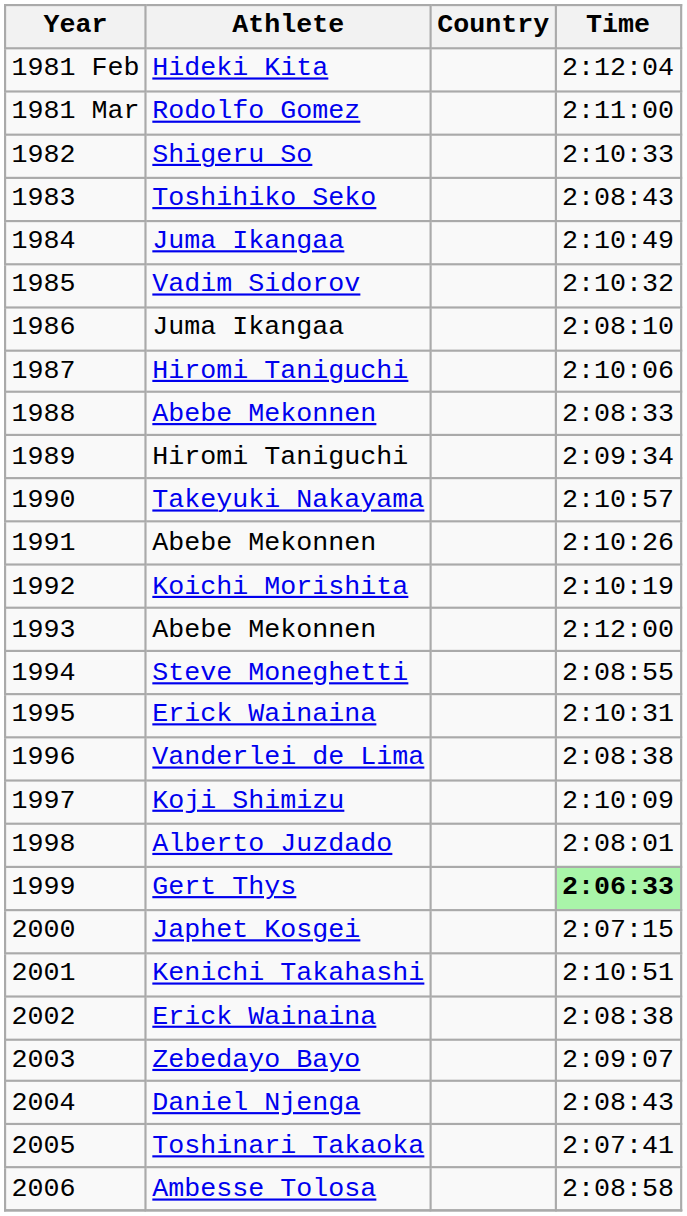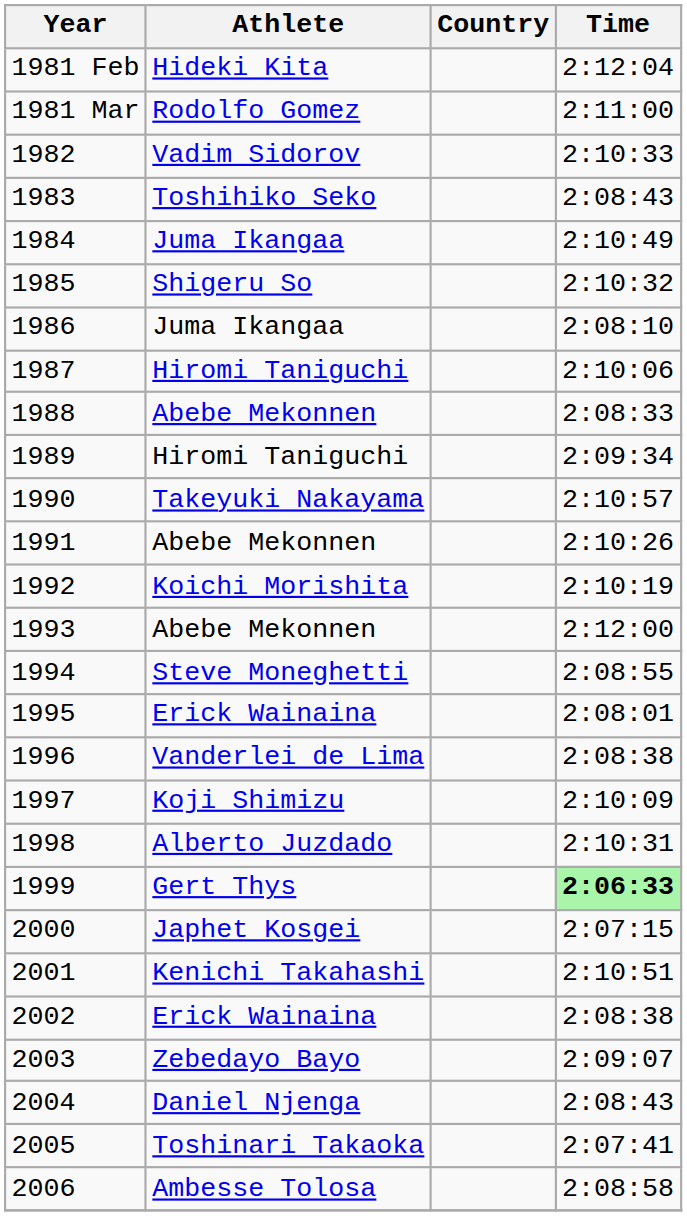1982 | Athlete: Shigeru So -> Vadim Sidorov
1985 | Athlete: Vadim Sidorov -> Shigeru So
1995 | Time: 2:10:31 -> 2:08:01
1998 | Time: 2:08:01 -> 2:10:31
